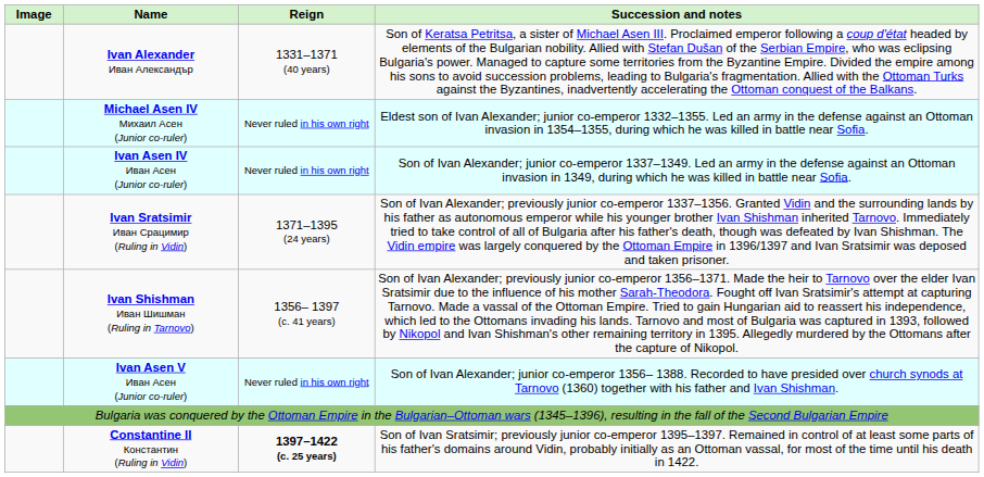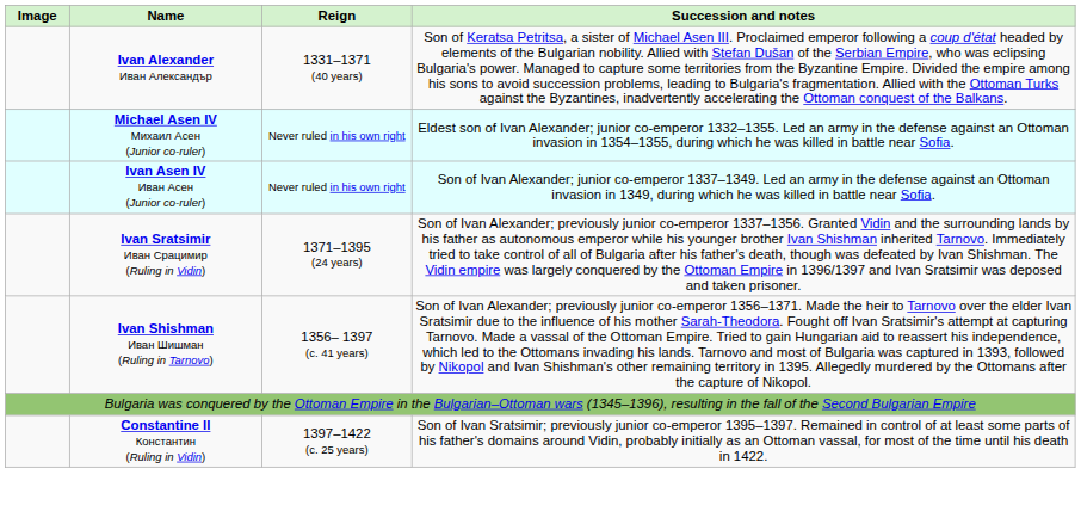- row: Ivan Asen V Иван Асен (Junior co-ruler) | Never ruled in his own right | Son of Ivan Alexander; junior co-emperor 1356– 1388. Recorded to have presided over church synods at Tarnovo (1360) together with his father and Ivan Shishman.
Constantine II Константин (Ruling in Vidin) | Reign: bold -> normal
